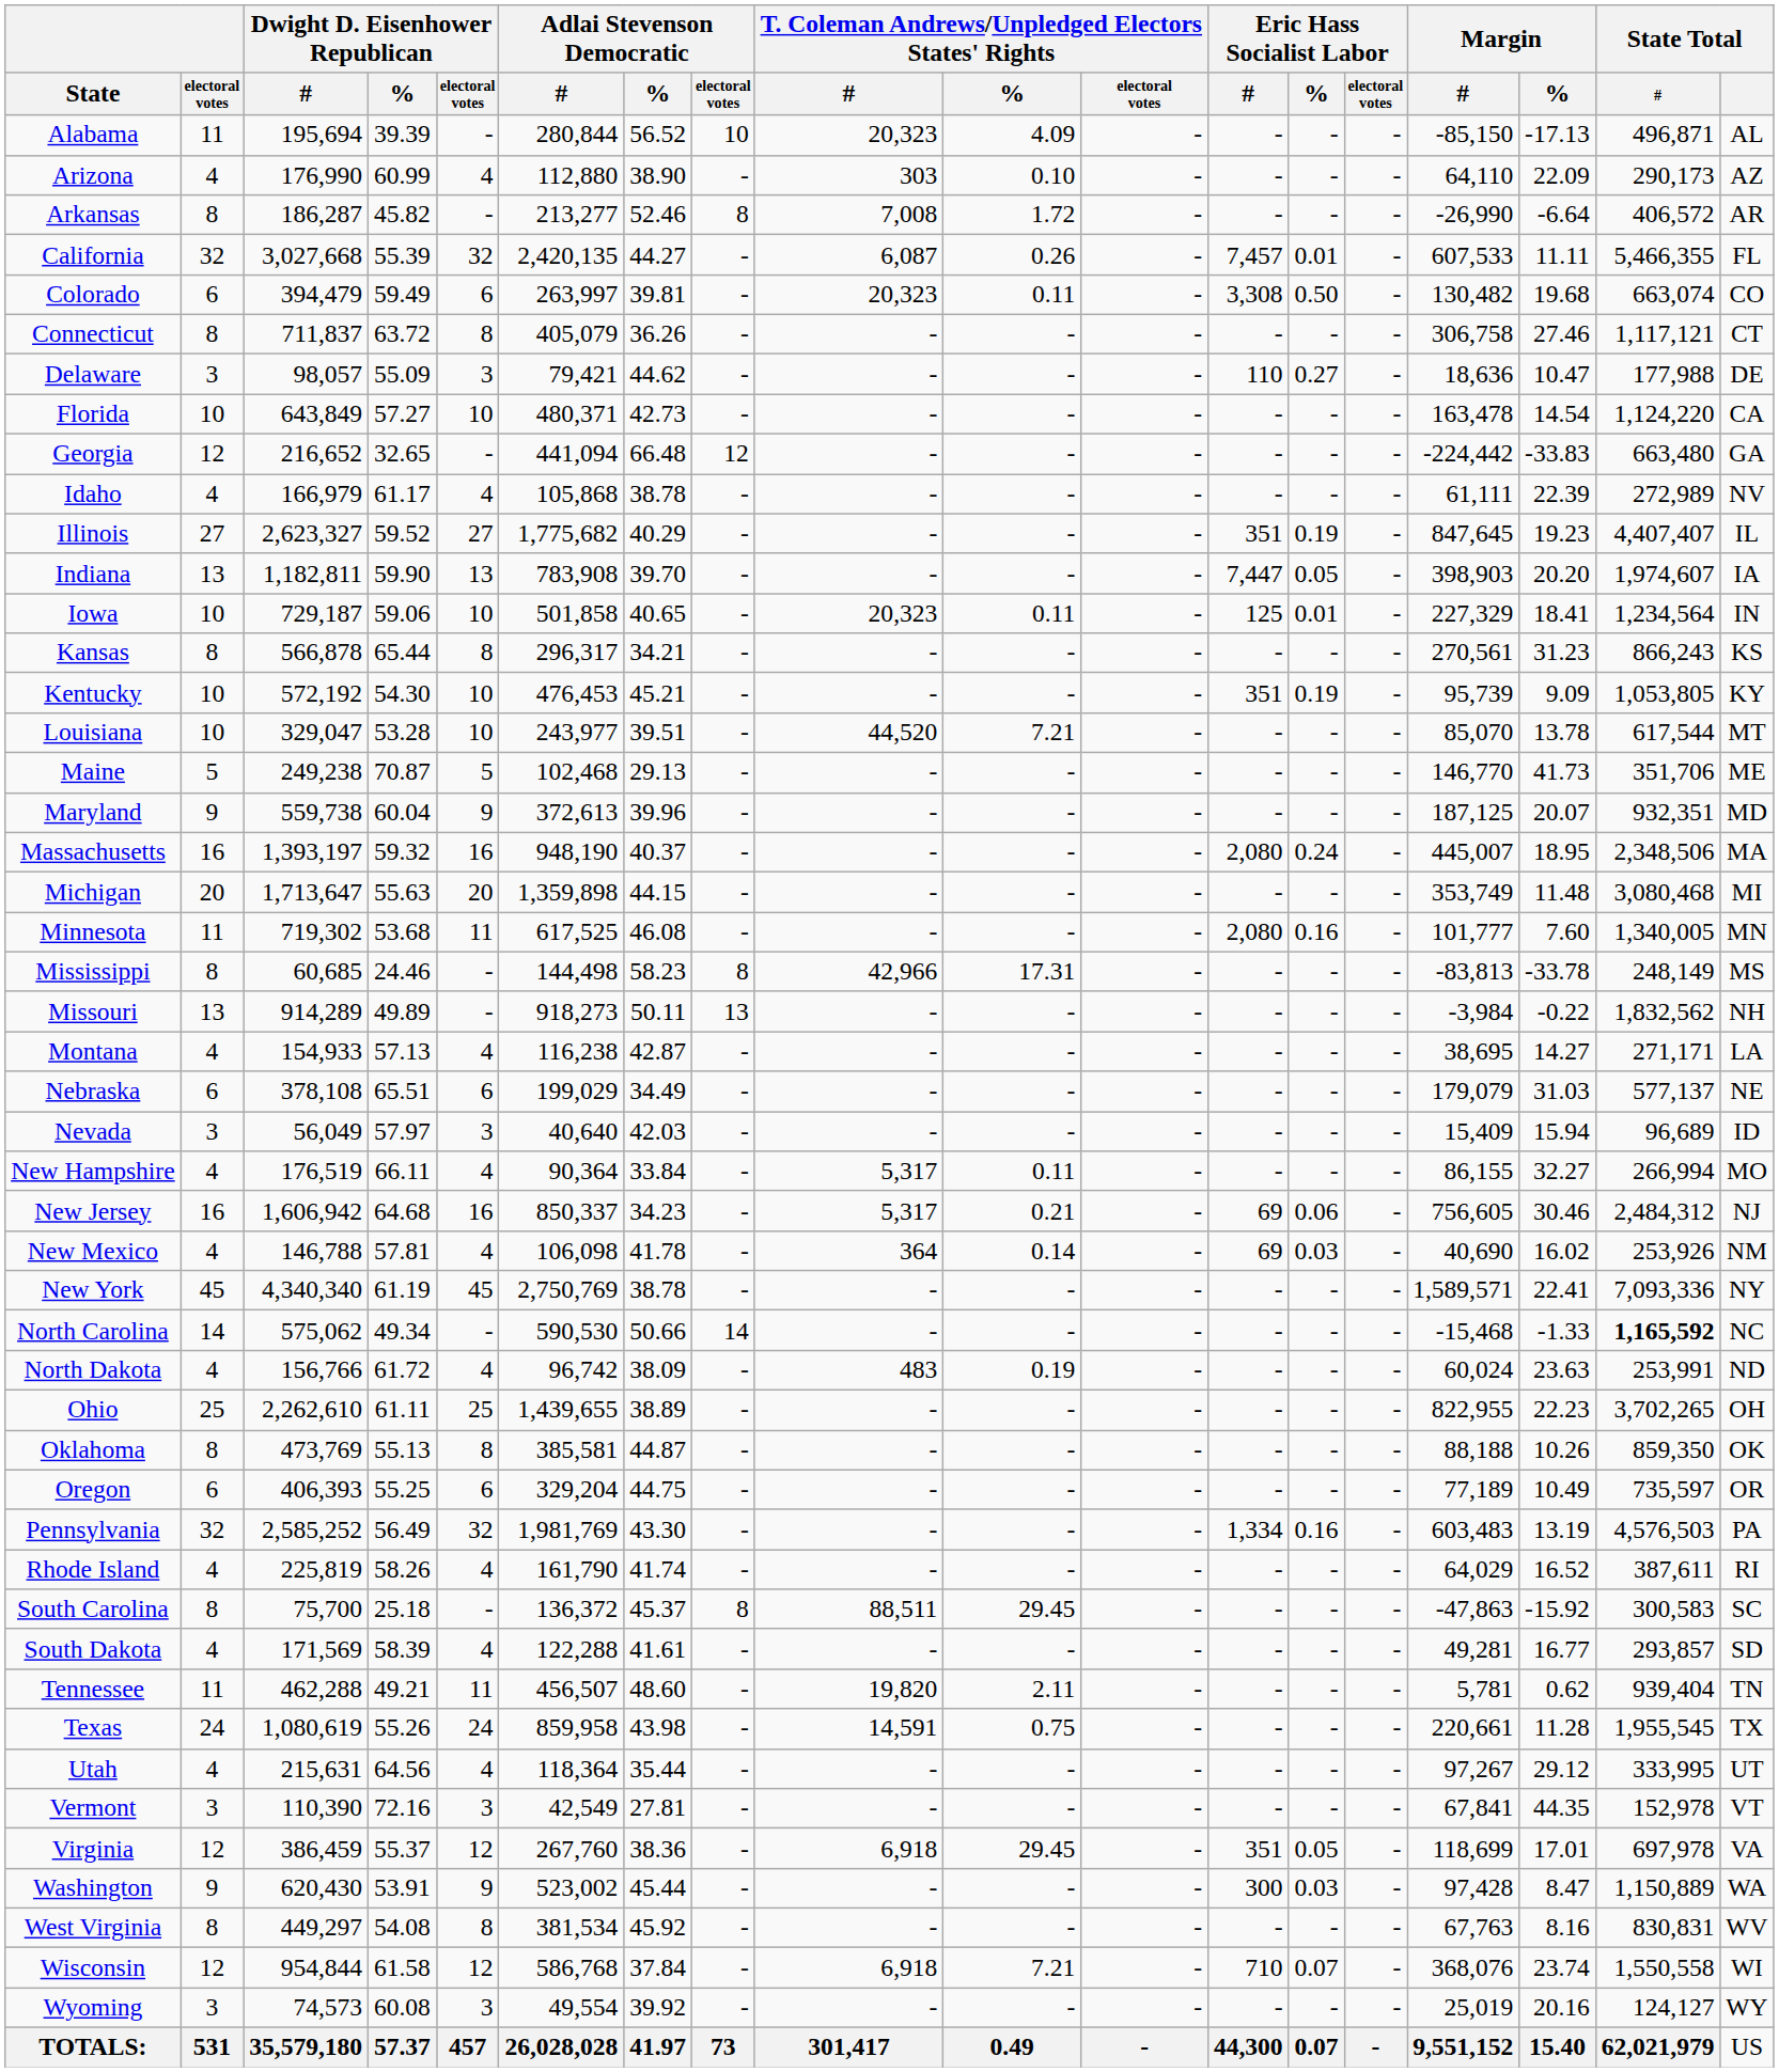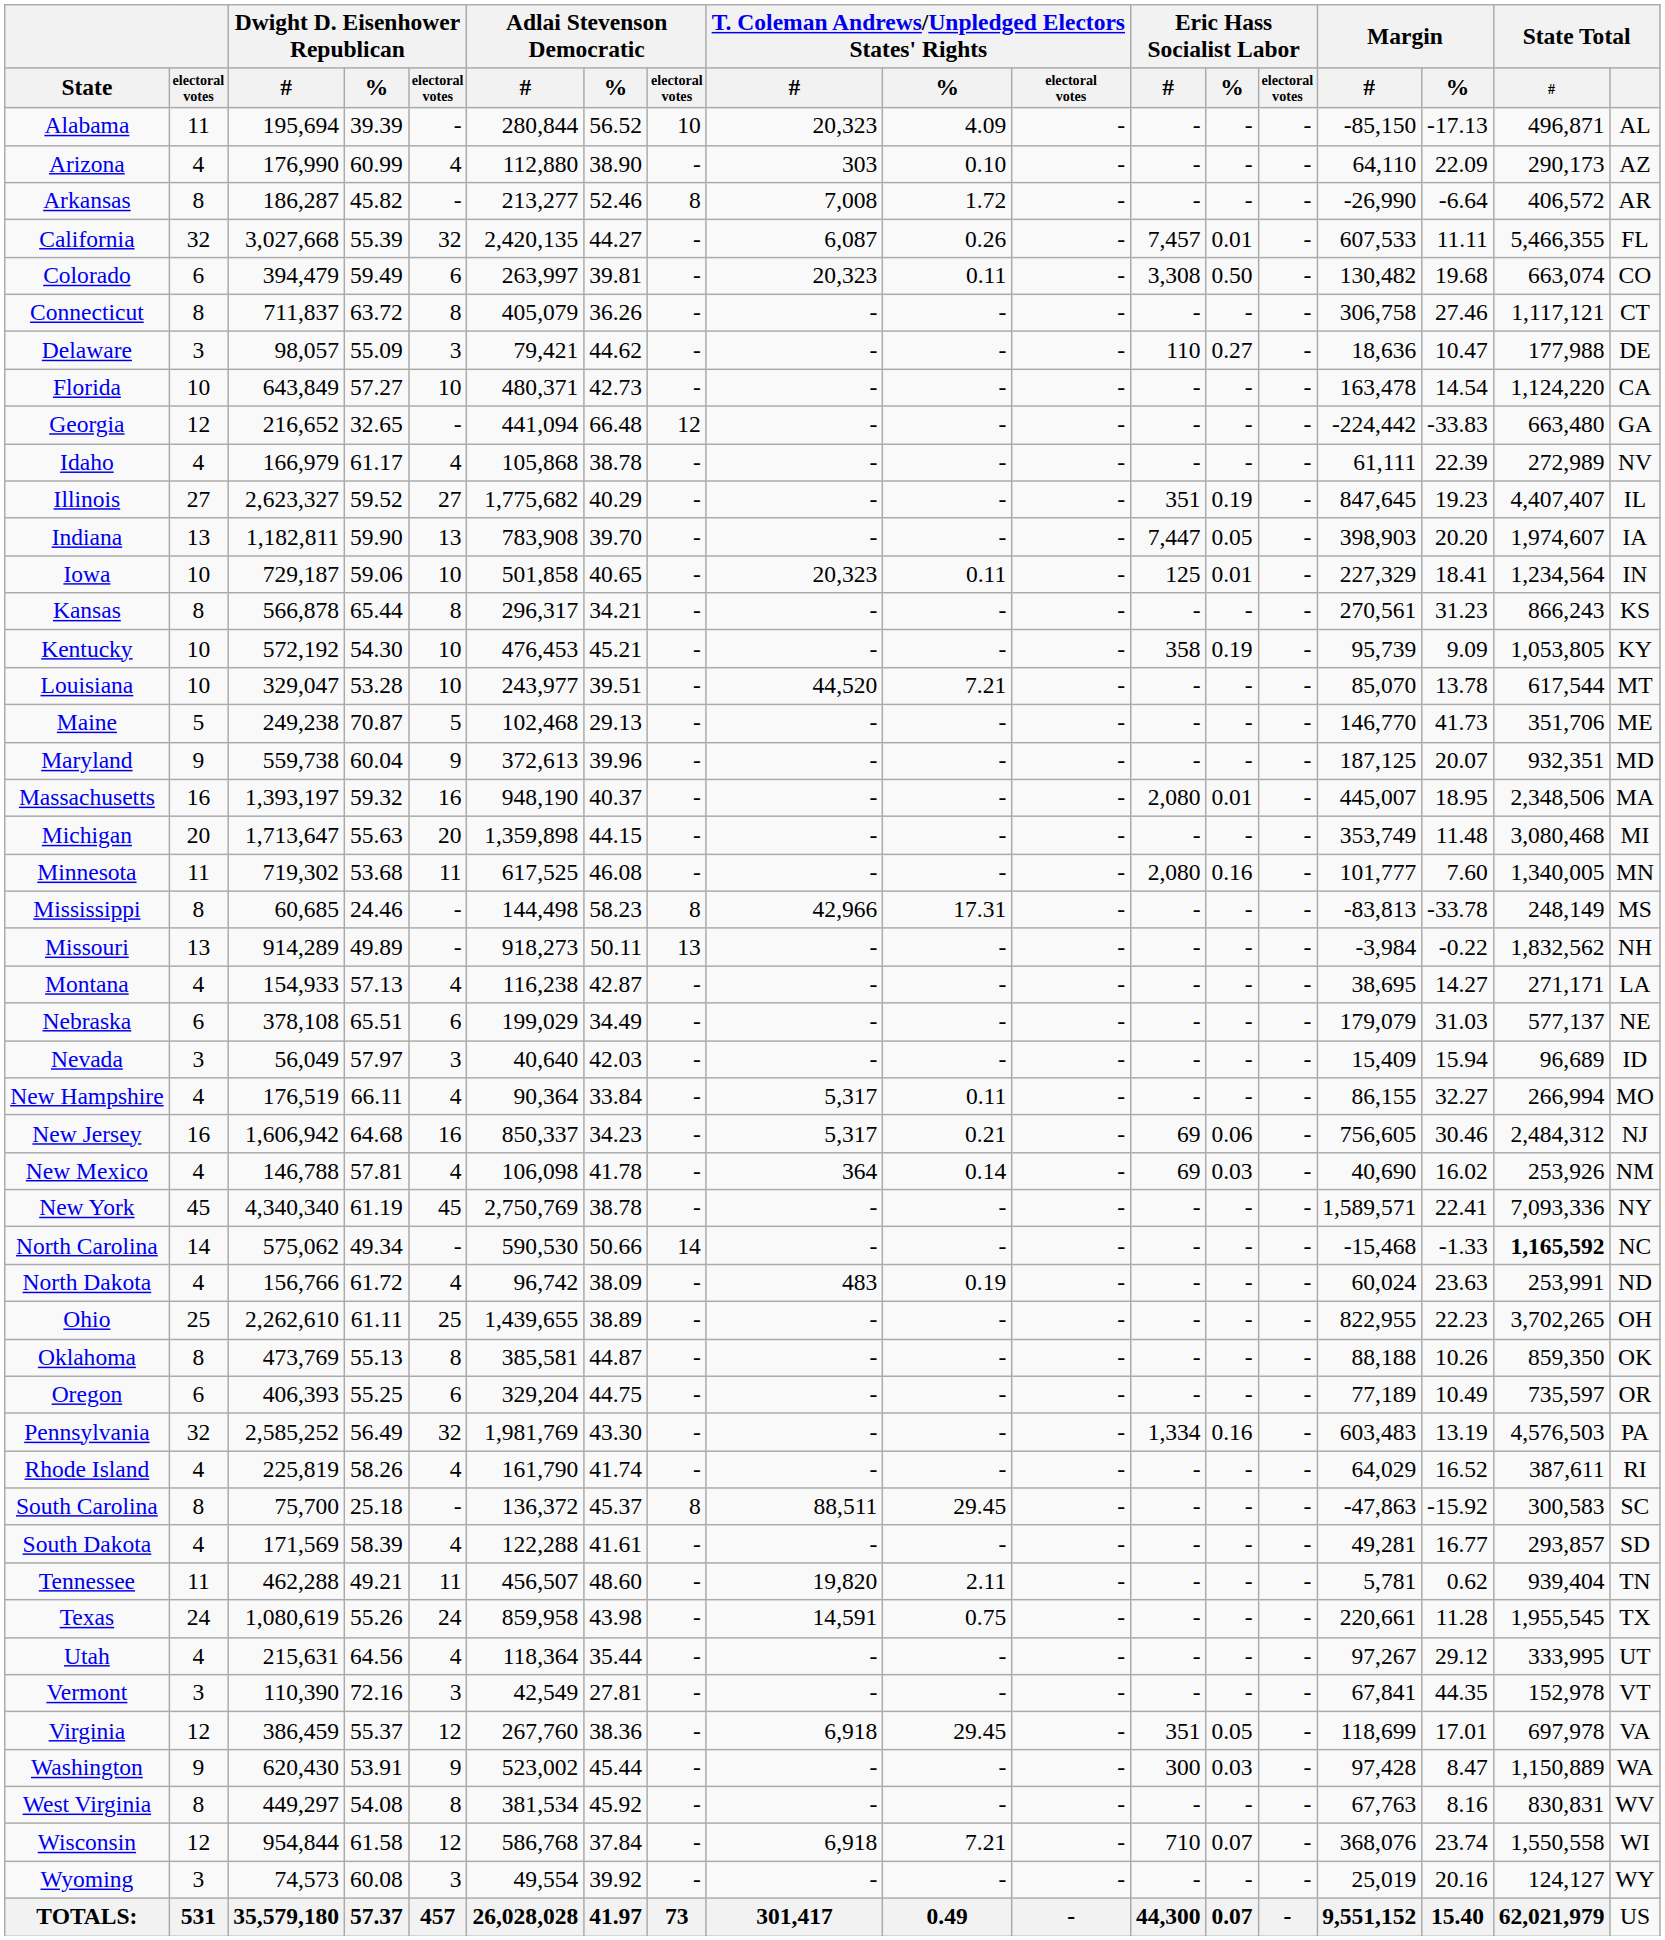Kentucky | Eric Hass Socialist Labor / #: 351 -> 358
Massachusetts | Eric Hass Socialist Labor / %: 0.24 -> 0.01
